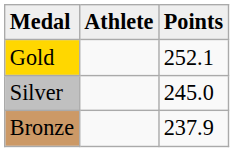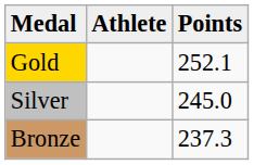Bronze | Points: 237.9 -> 237.3
